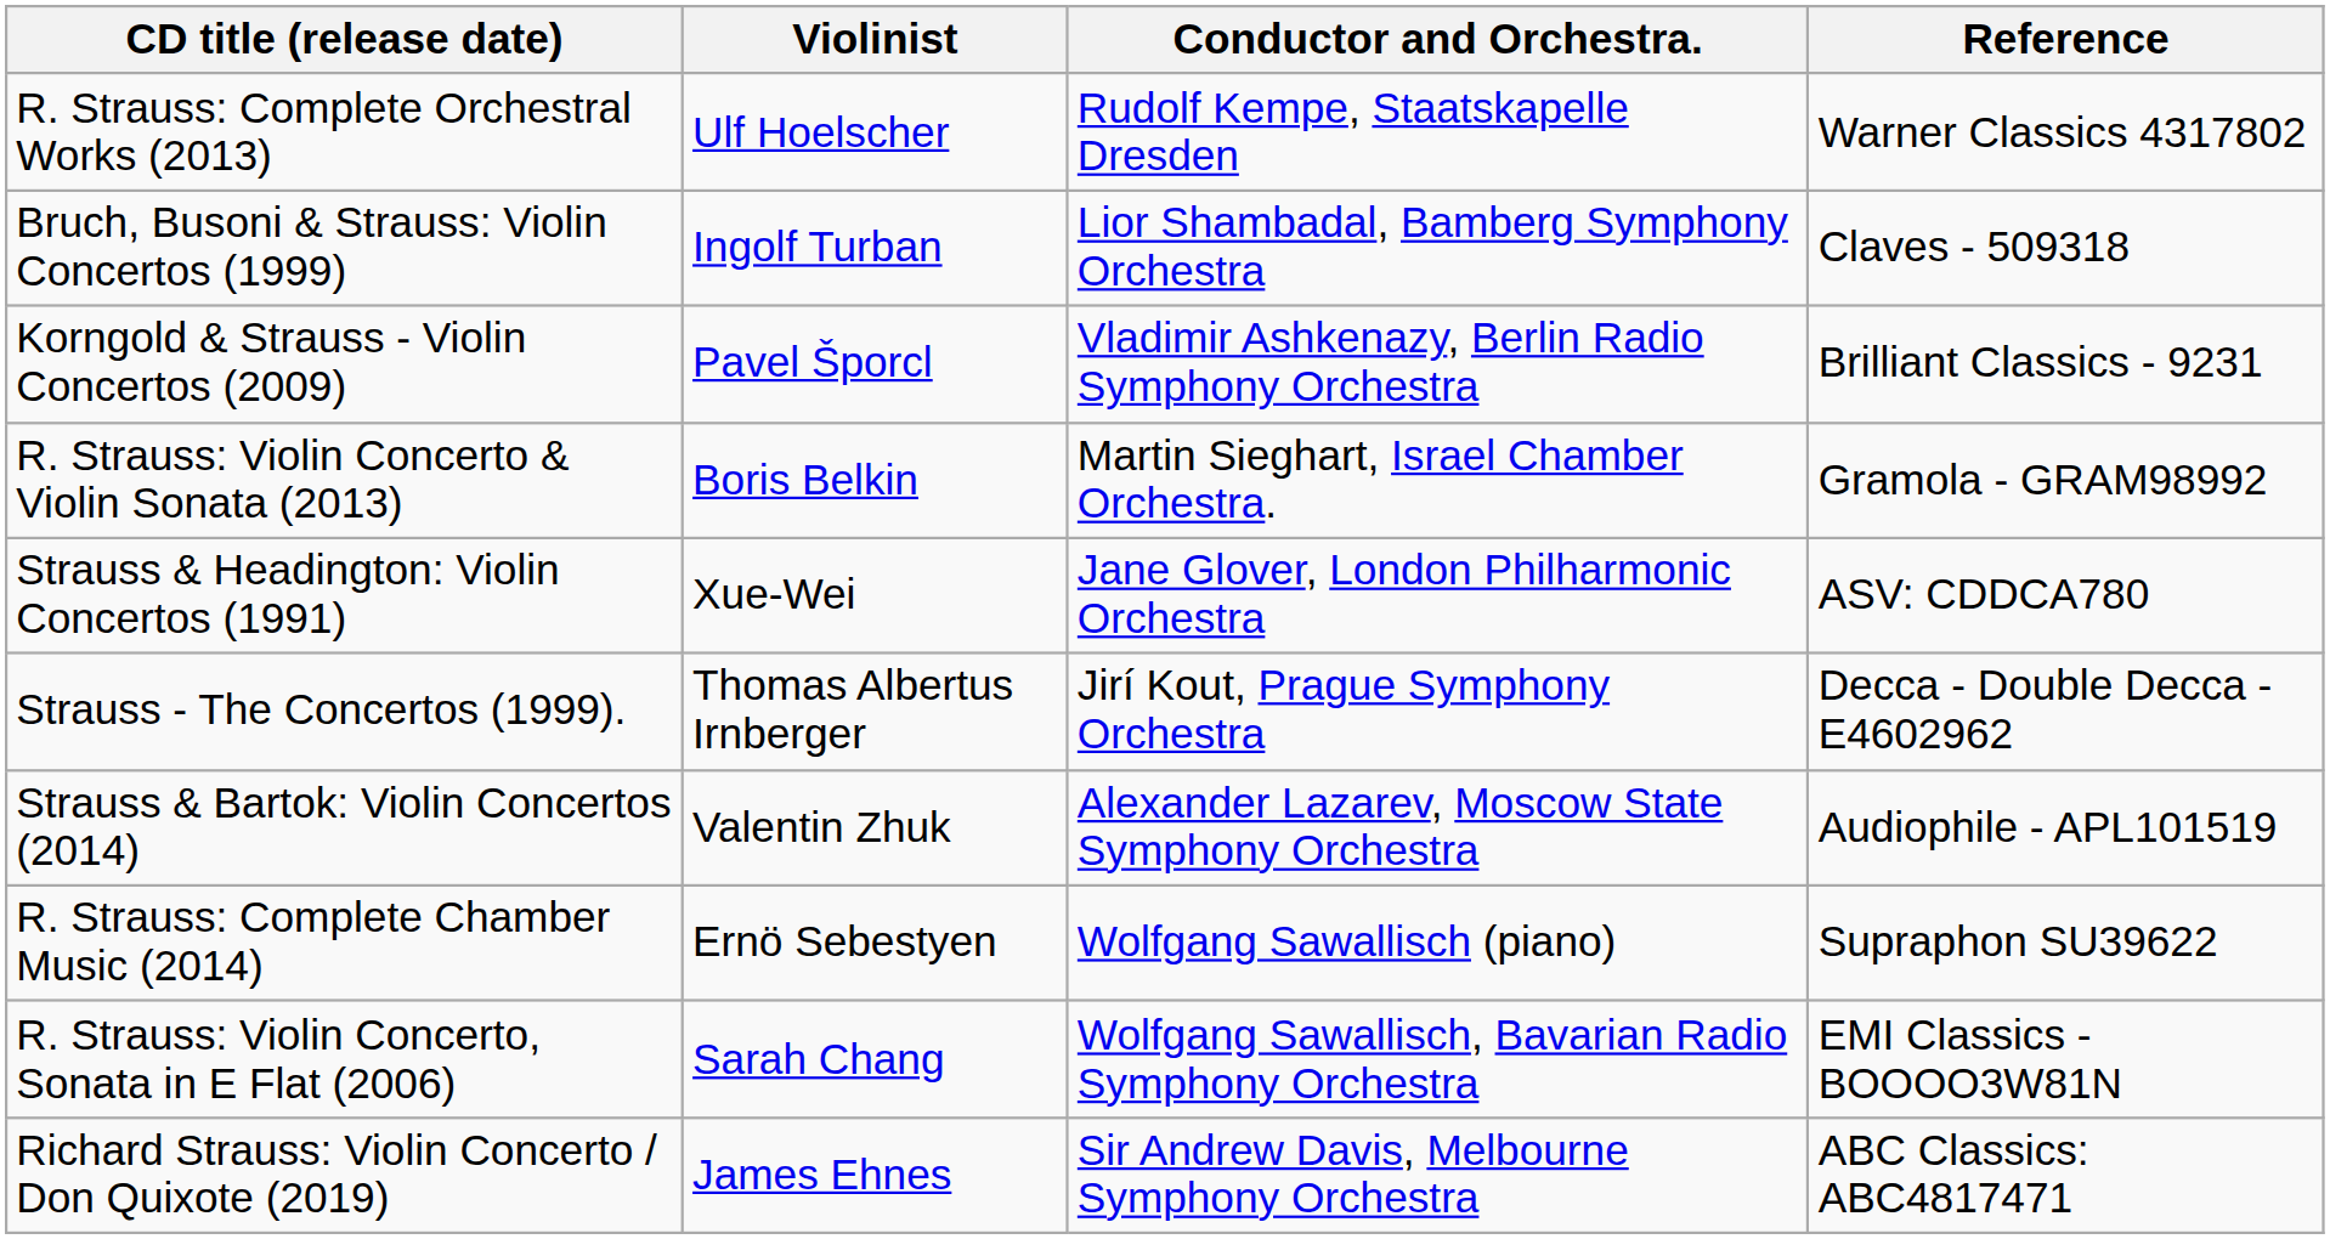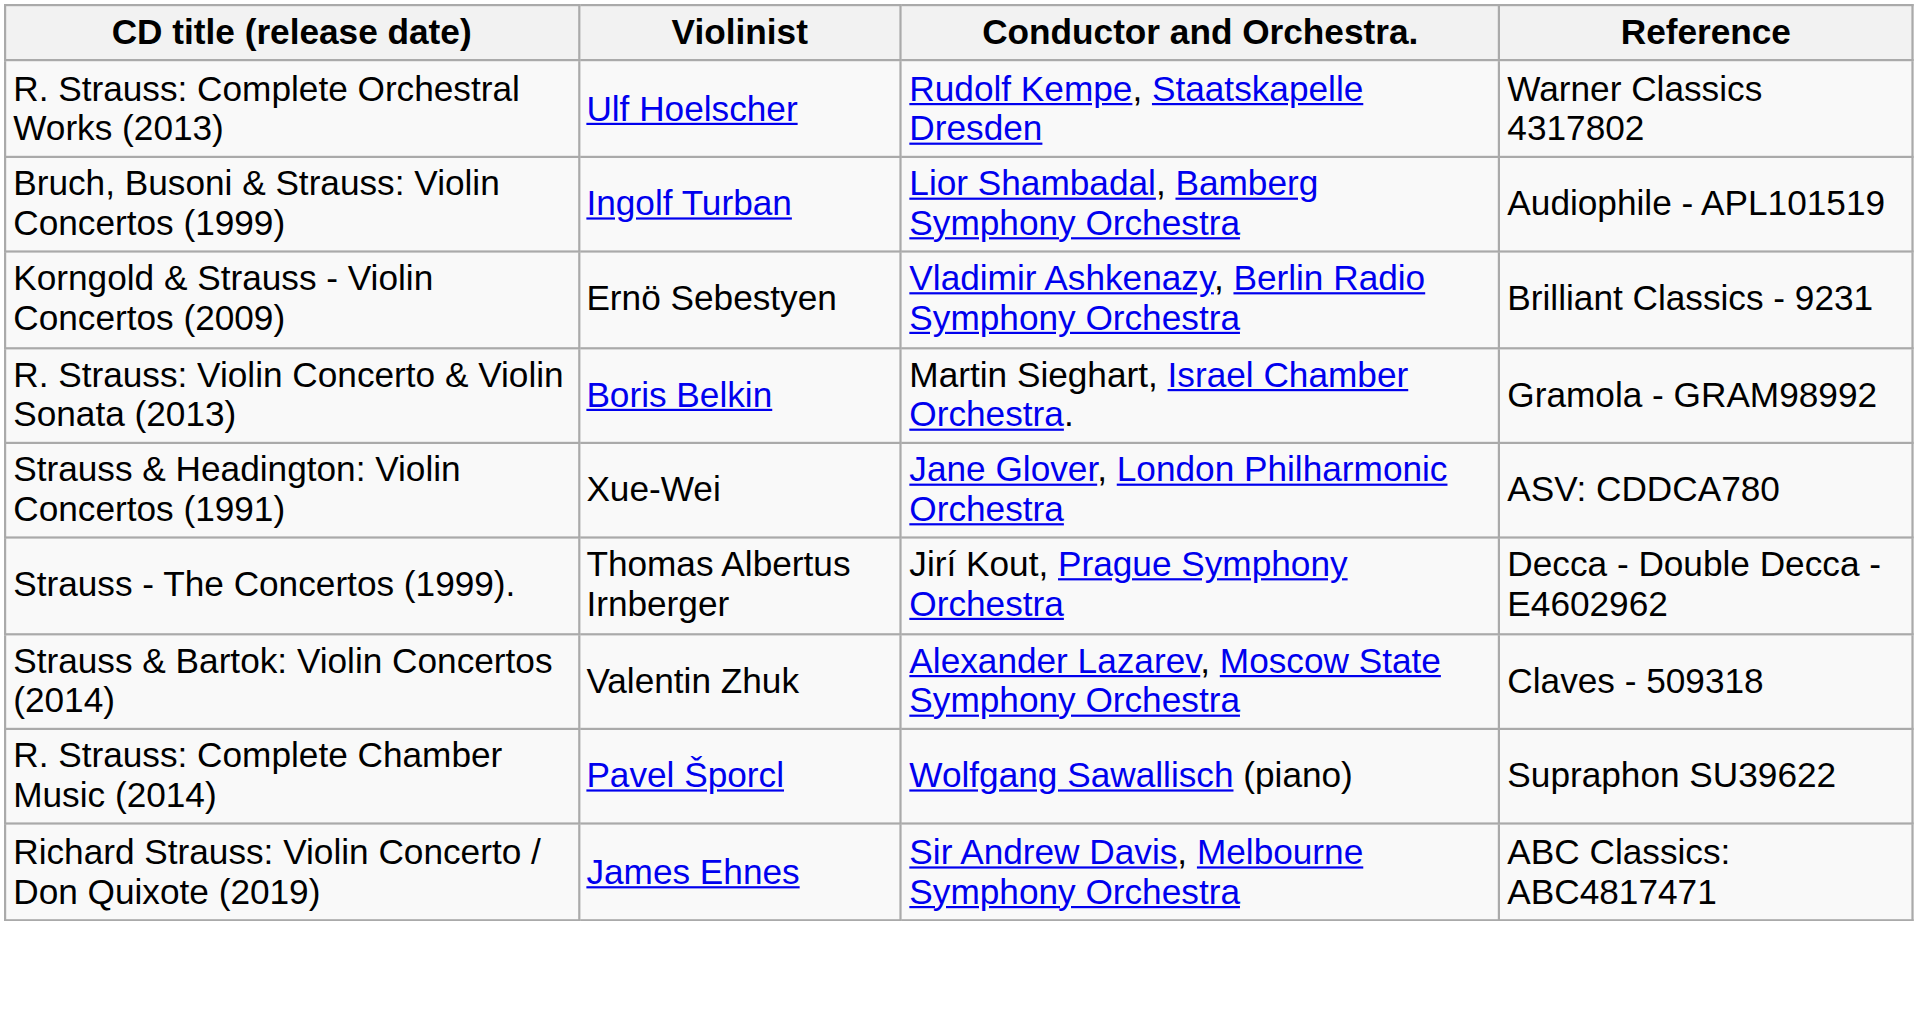Bruch, Busoni & Strauss: Violin Concertos (1999) | Reference: Claves - 509318 -> Audiophile - APL101519
Korngold & Strauss - Violin Concertos (2009) | Violinist: Pavel Šporcl -> Ernö Sebestyen
Strauss & Bartok: Violin Concertos (2014) | Reference: Audiophile - APL101519 -> Claves - 509318
R. Strauss: Complete Chamber Music (2014) | Violinist: Ernö Sebestyen -> Pavel Šporcl
- row: R. Strauss: Violin Concerto, Sonata in E Flat (2006) | Sarah Chang | Wolfgang Sawallisch, Bavarian Radio Symphony Orchestra | EMI Classics - BOOOO3W81N
